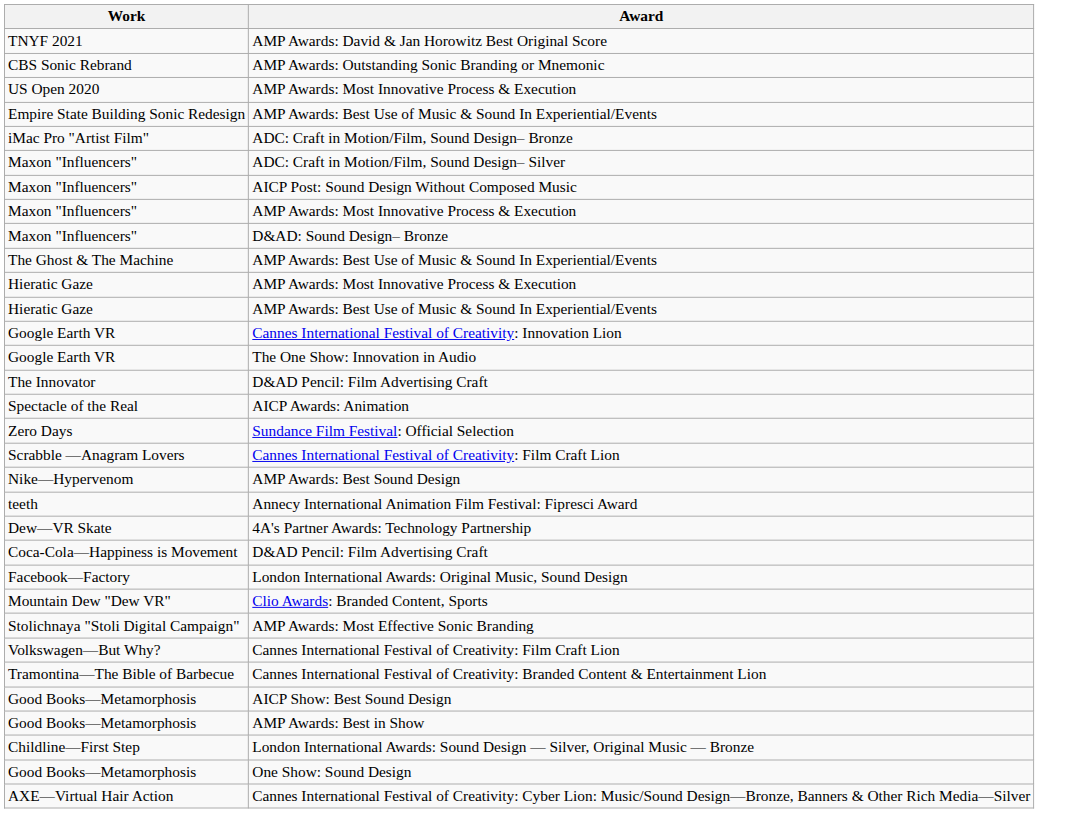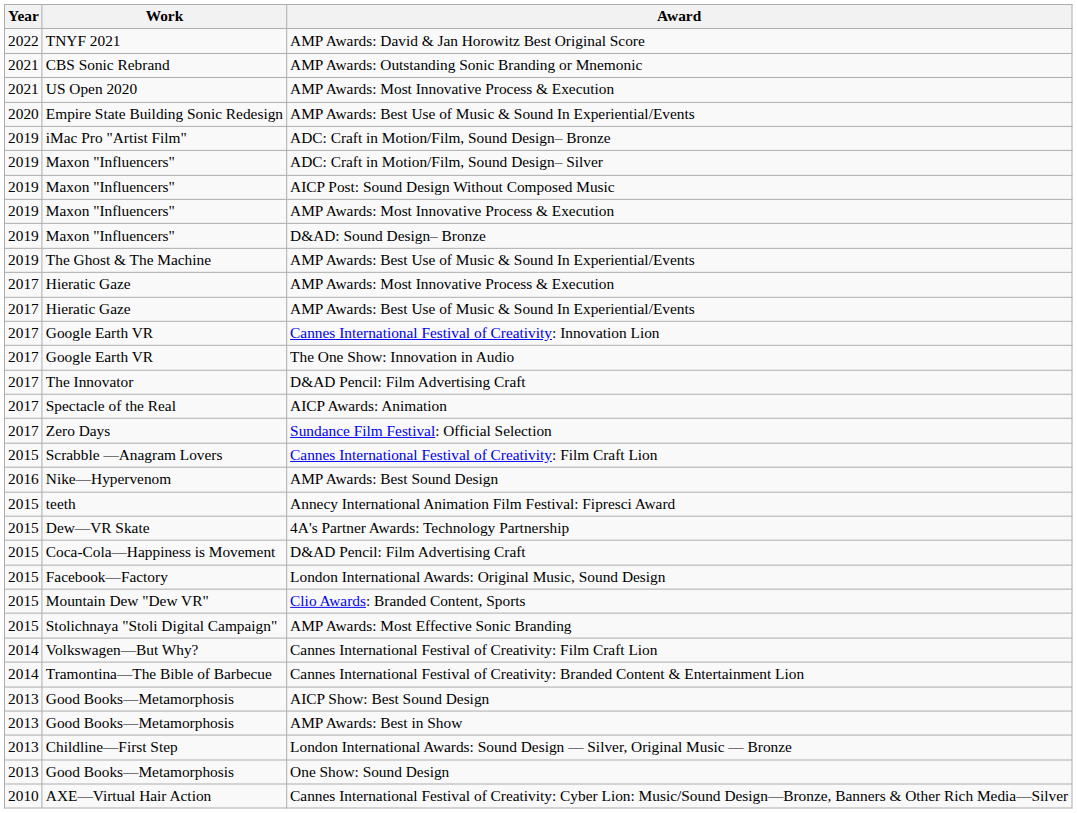+ column: Year | 2022 | 2021 | 2021 | 2020 | 2019 | 2019 | 2019 | 2019 | 2019 | 2019 | 2017 | 2017 | 2017 | 2017 | 2017 | 2017 | 2017 | 2015 | 2016 | 2015 | 2015 | 2015 | 2015 | 2015 | 2015 | 2014 | 2014 | 2013 | 2013 | 2013 | 2013 | 2010
